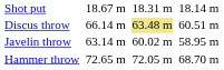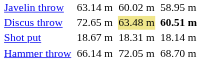rows swapped: Shot put <-> Javelin throw
Discus throw | column 3: 66.14 m -> 72.65 m
Discus throw | column 7: normal -> bold
Hammer throw | column 3: 72.65 m -> 66.14 m
